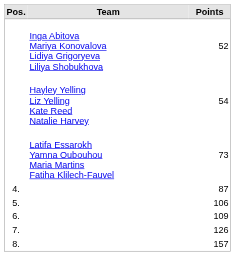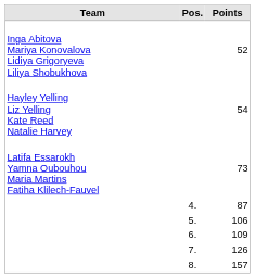columns swapped: Pos. <-> Team
